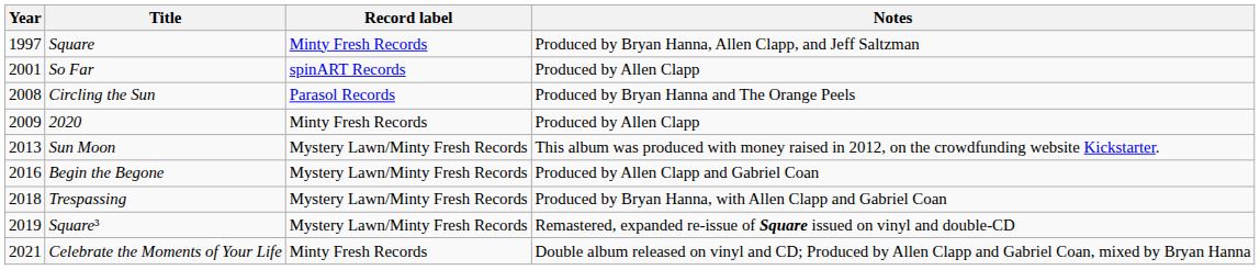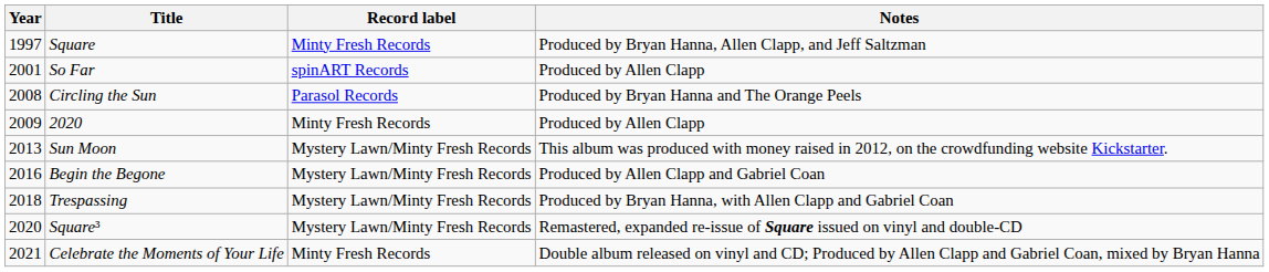Square³ | Year: 2019 -> 2020
